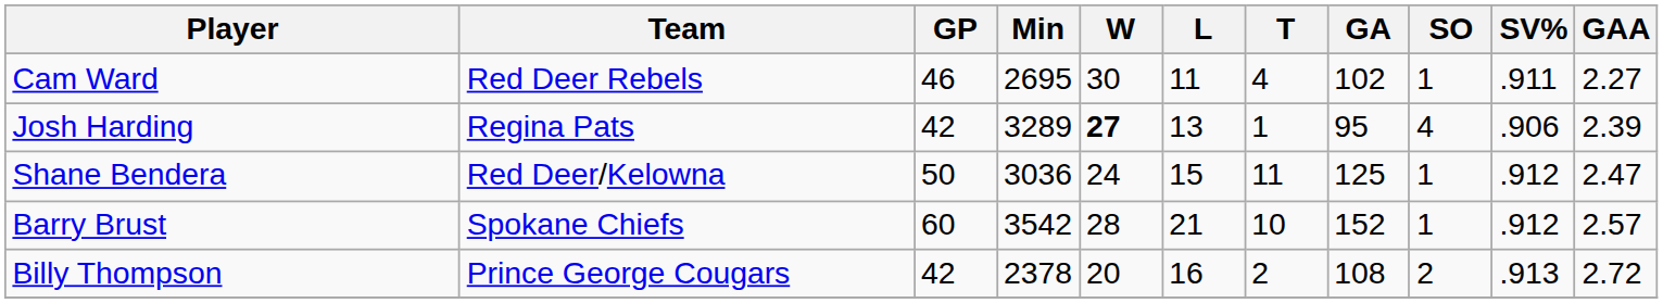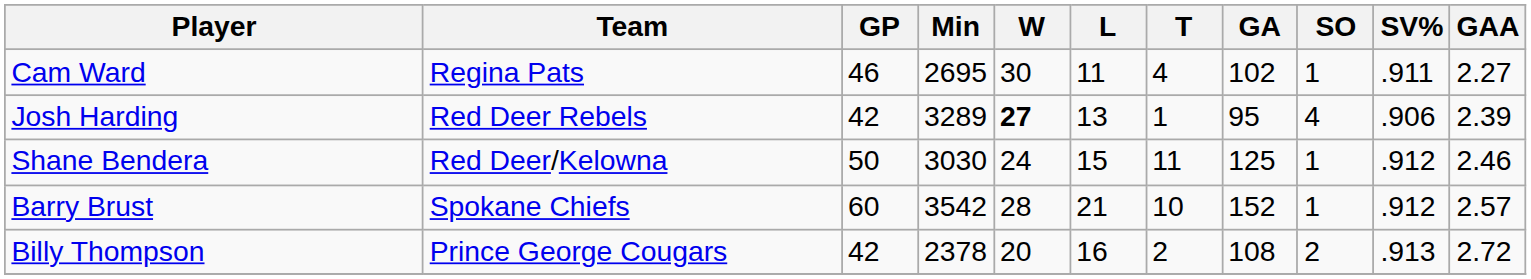Cam Ward | Team: Red Deer Rebels -> Regina Pats
Josh Harding | Team: Regina Pats -> Red Deer Rebels
Shane Bendera | Min: 3036 -> 3030
Shane Bendera | GAA: 2.47 -> 2.46
